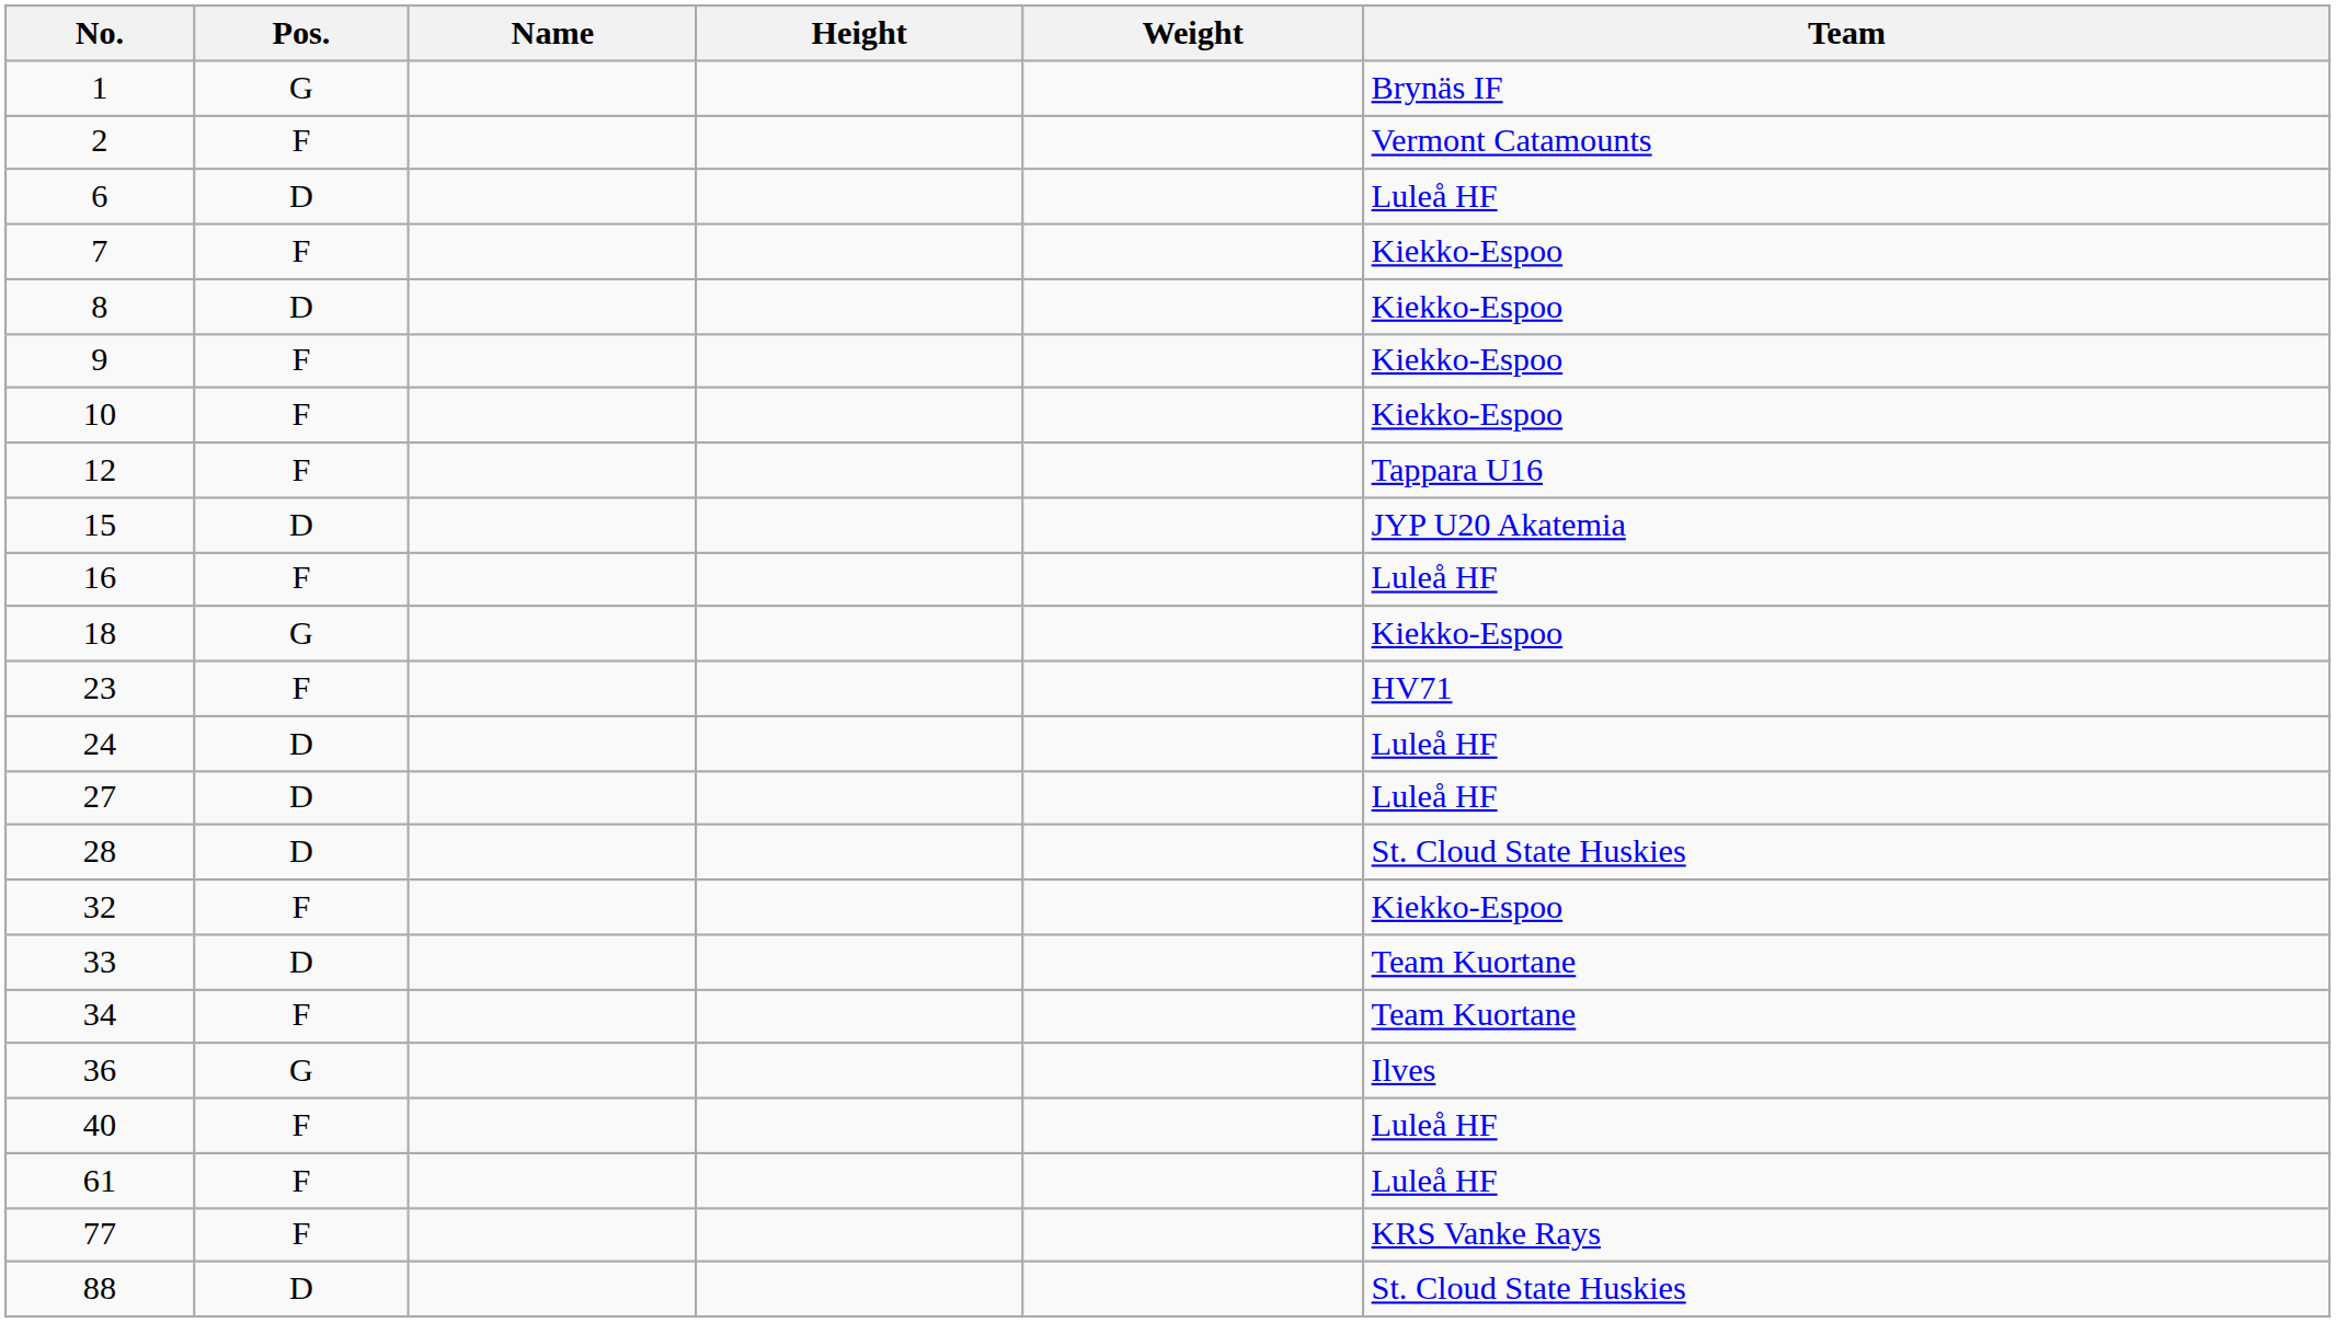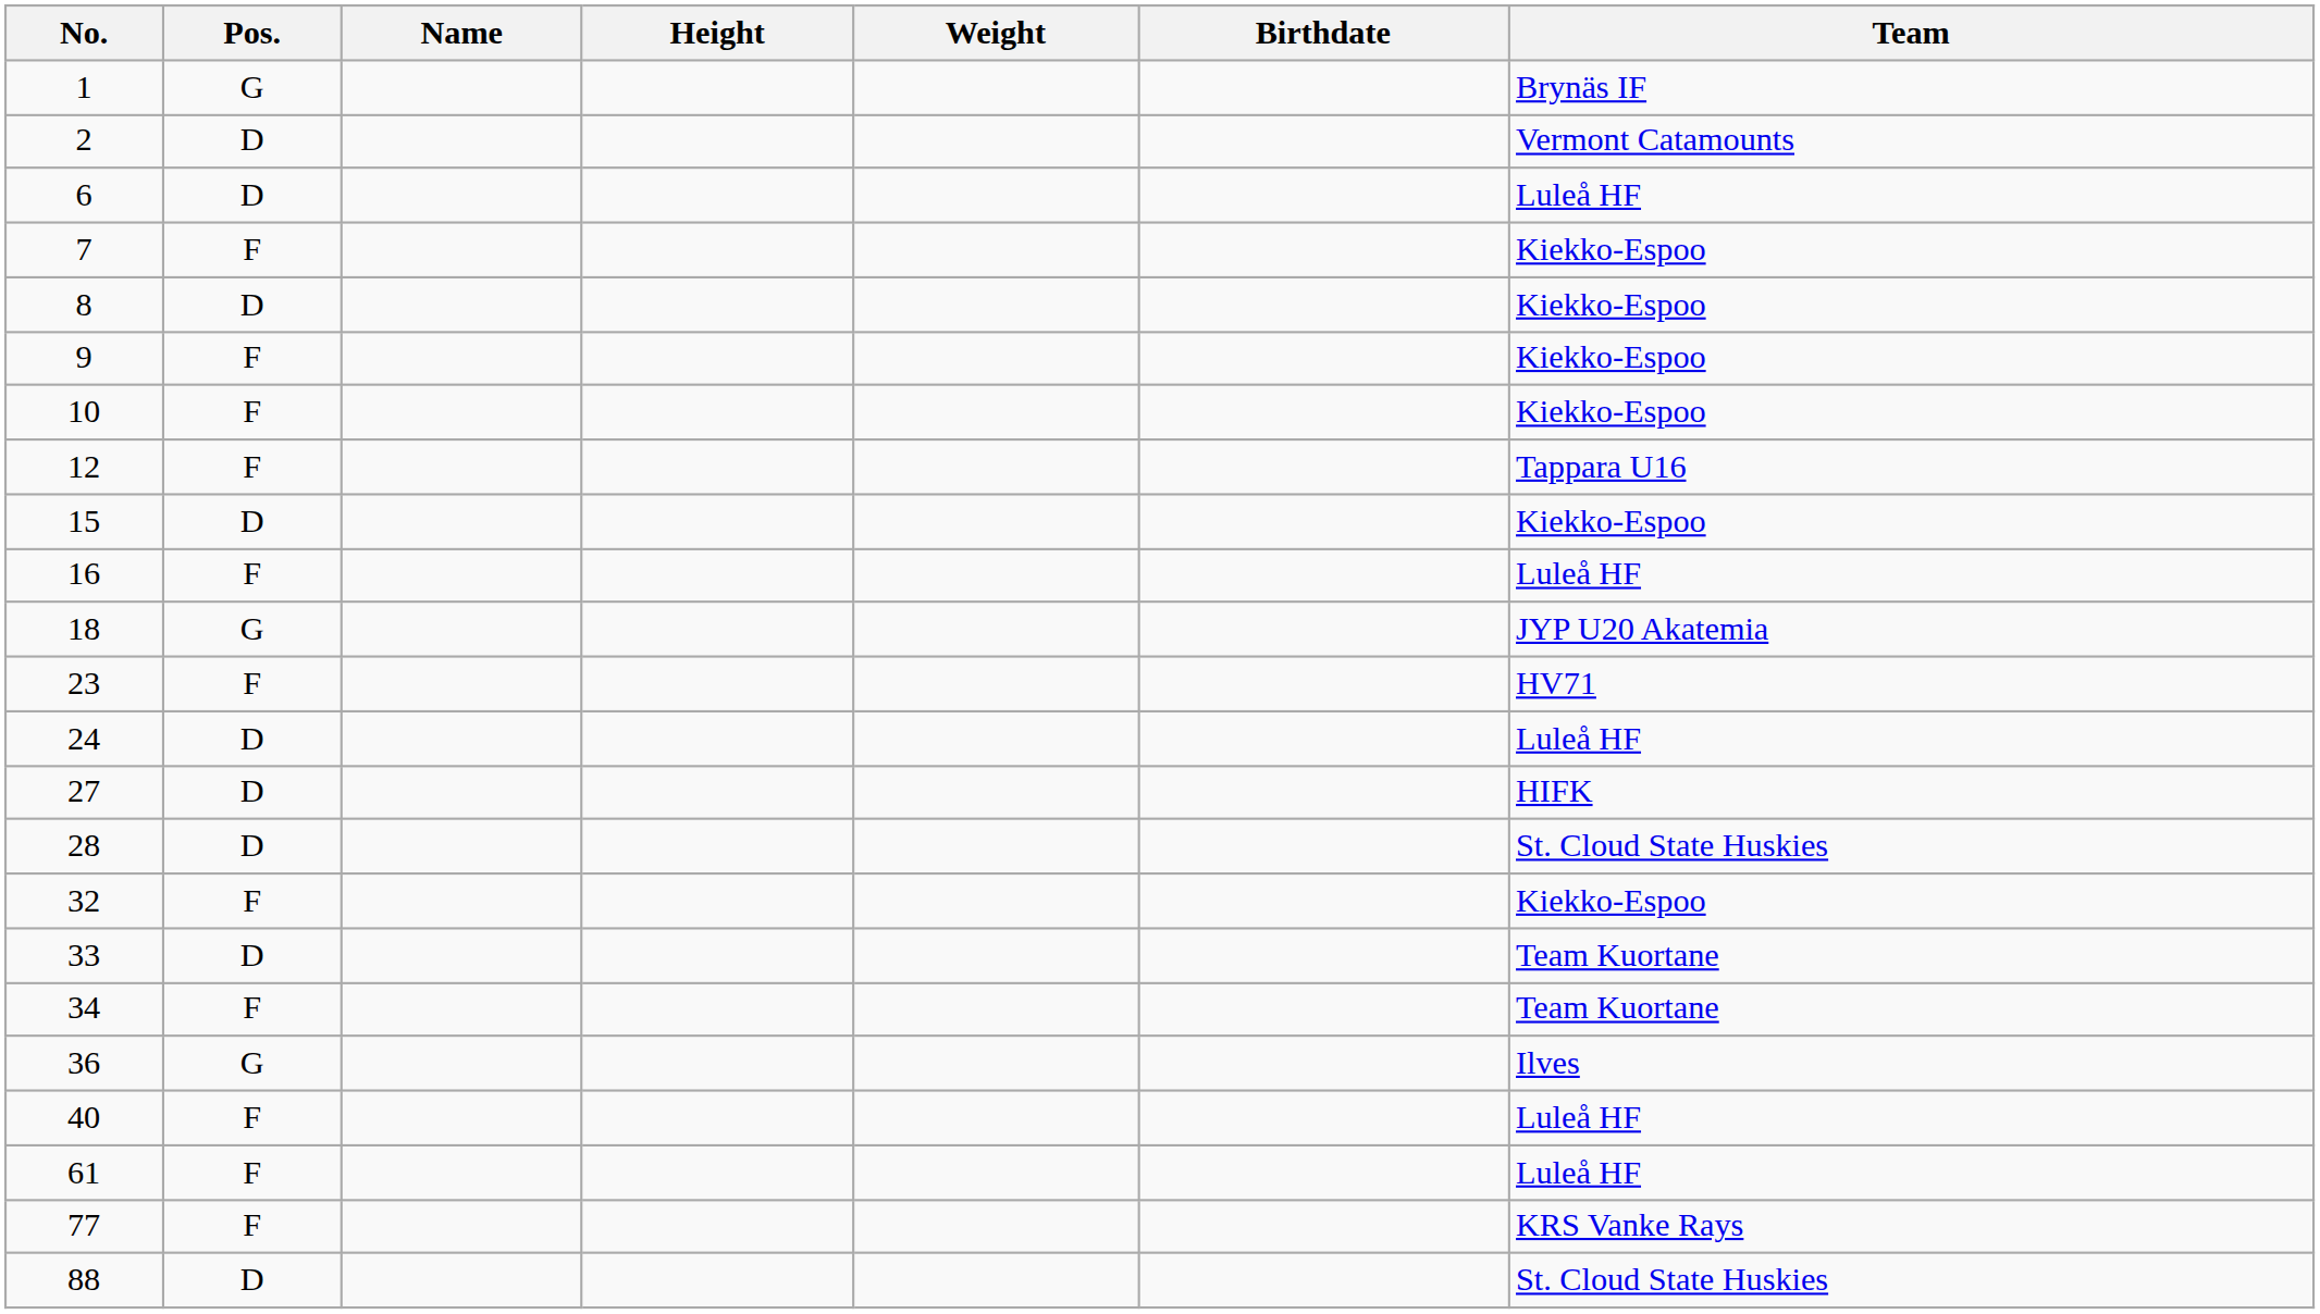+ column: Birthdate
2 | Pos.: F -> D
15 | Team: JYP U20 Akatemia -> Kiekko-Espoo
18 | Team: Kiekko-Espoo -> JYP U20 Akatemia
27 | Team: Luleå HF -> HIFK
